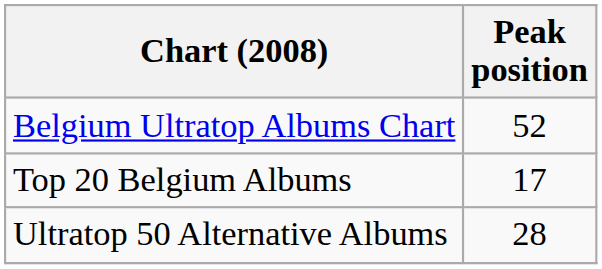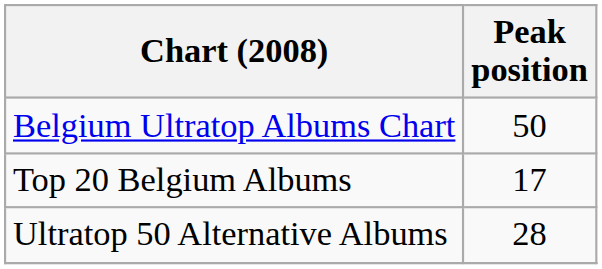Belgium Ultratop Albums Chart | Peak position: 52 -> 50
